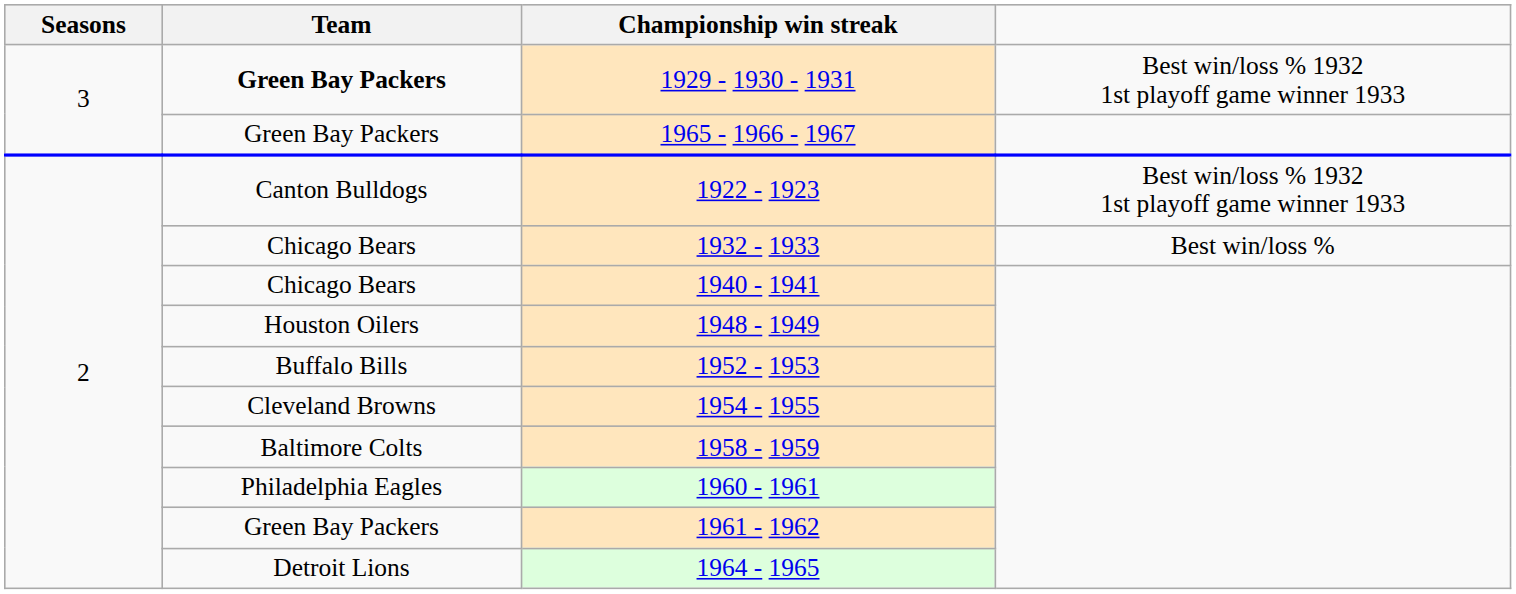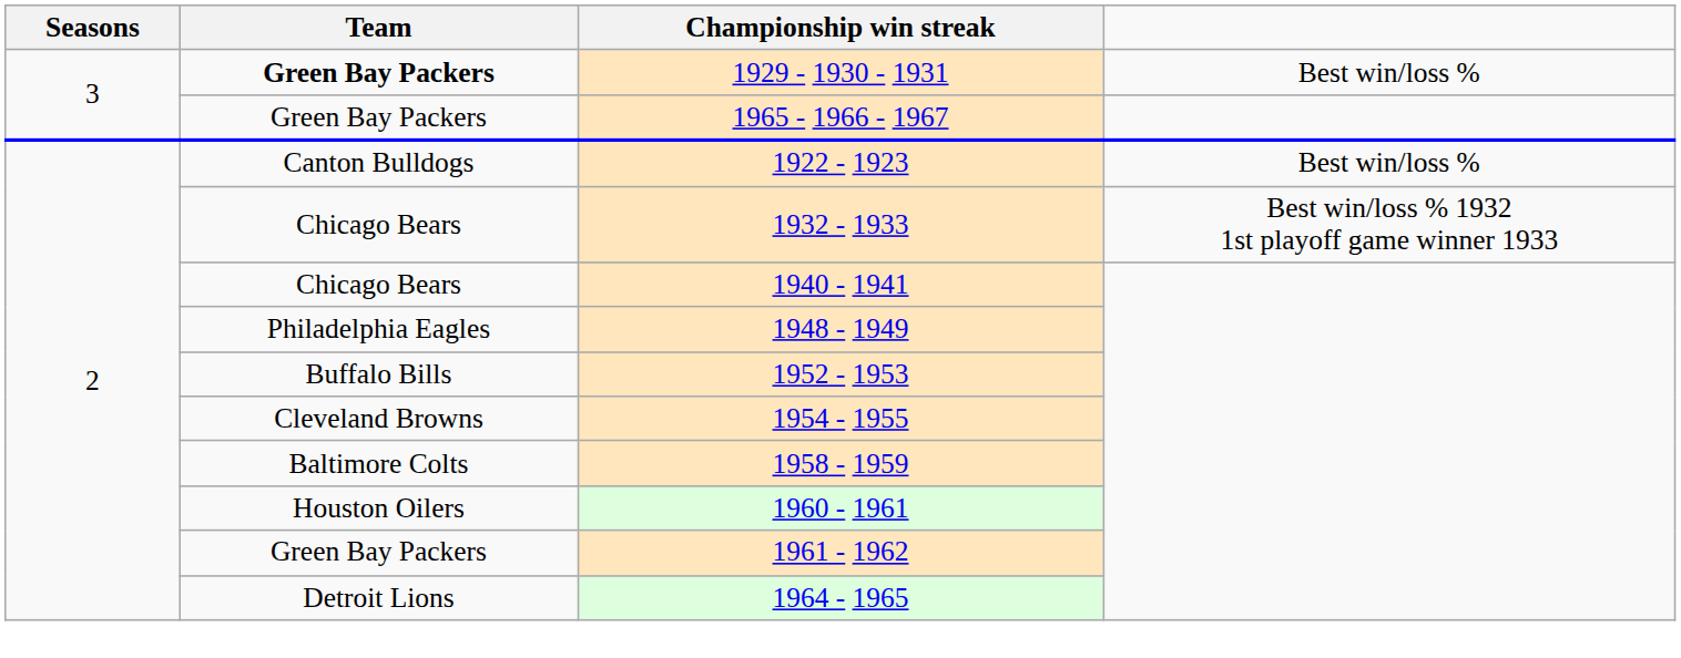1929 - 1930 - 1931 | column 4: Best win/loss % 1932 1st playoff game winner 1933 -> Best win/loss %
1922 - 1923 | column 4: Best win/loss % 1932 1st playoff game winner 1933 -> Best win/loss %
1932 - 1933 | column 4: Best win/loss % -> Best win/loss % 1932 1st playoff game winner 1933
1948 - 1949 | Team: Houston Oilers -> Philadelphia Eagles
1960 - 1961 | Team: Philadelphia Eagles -> Houston Oilers
